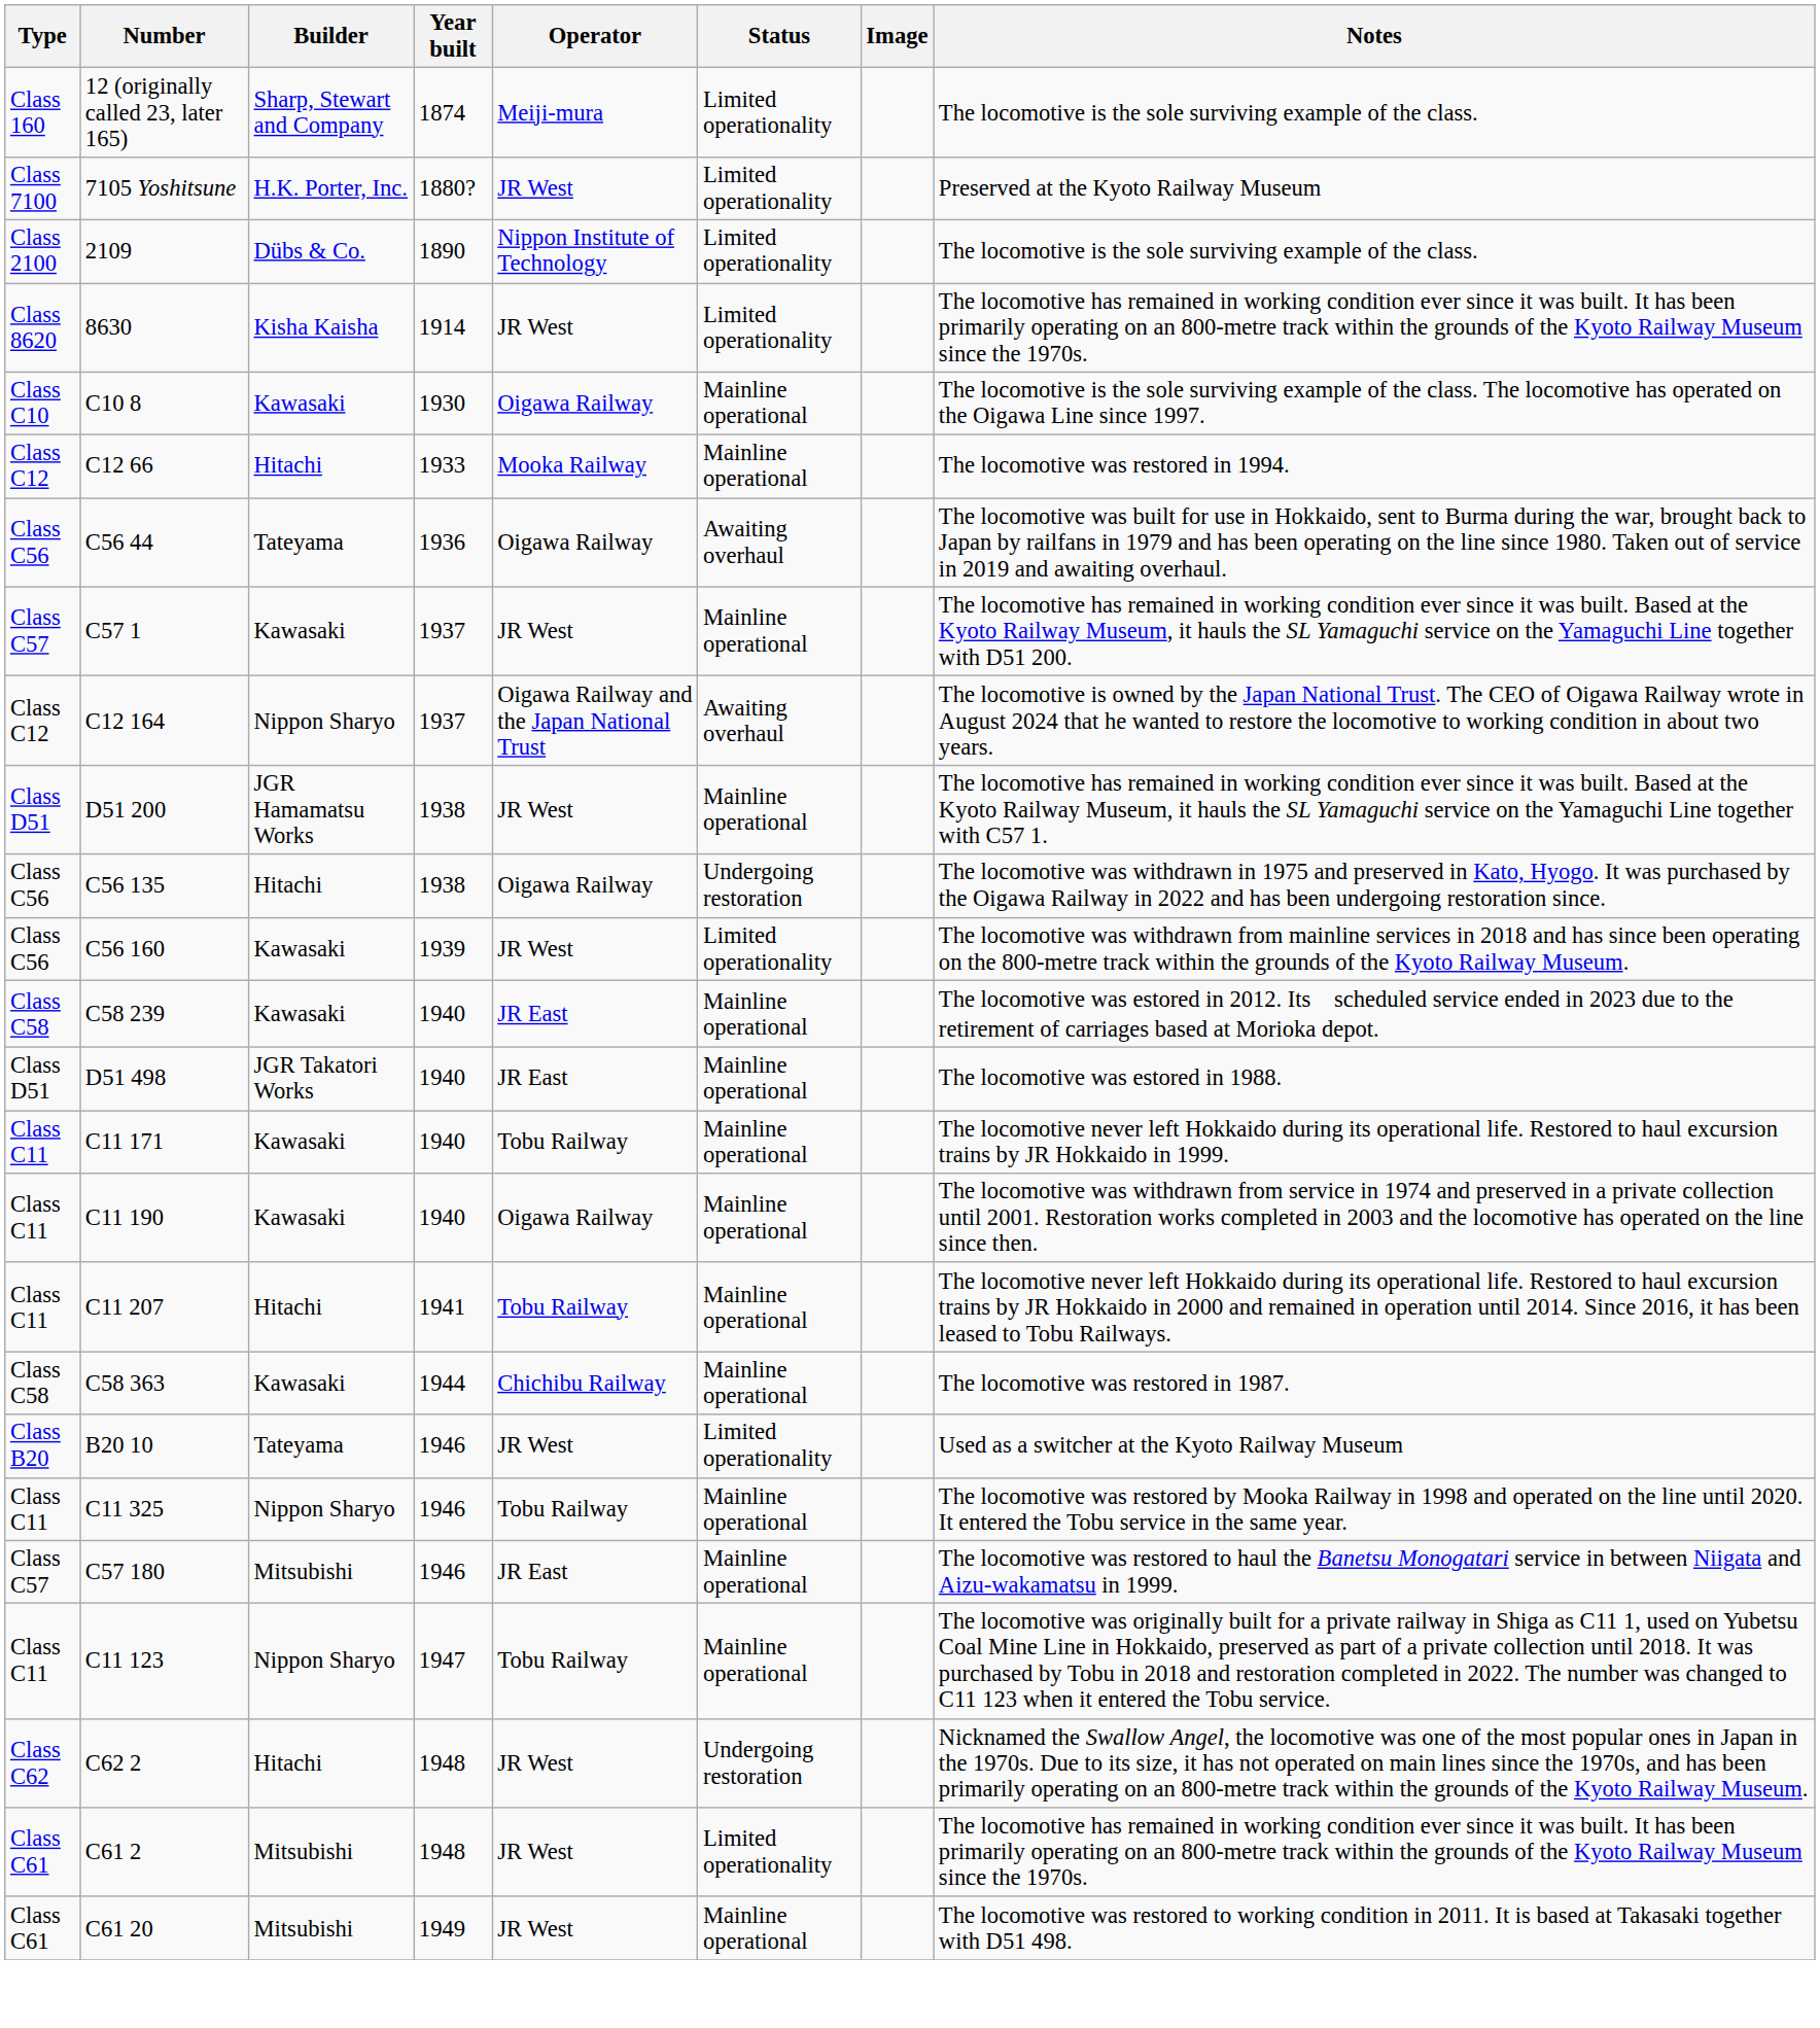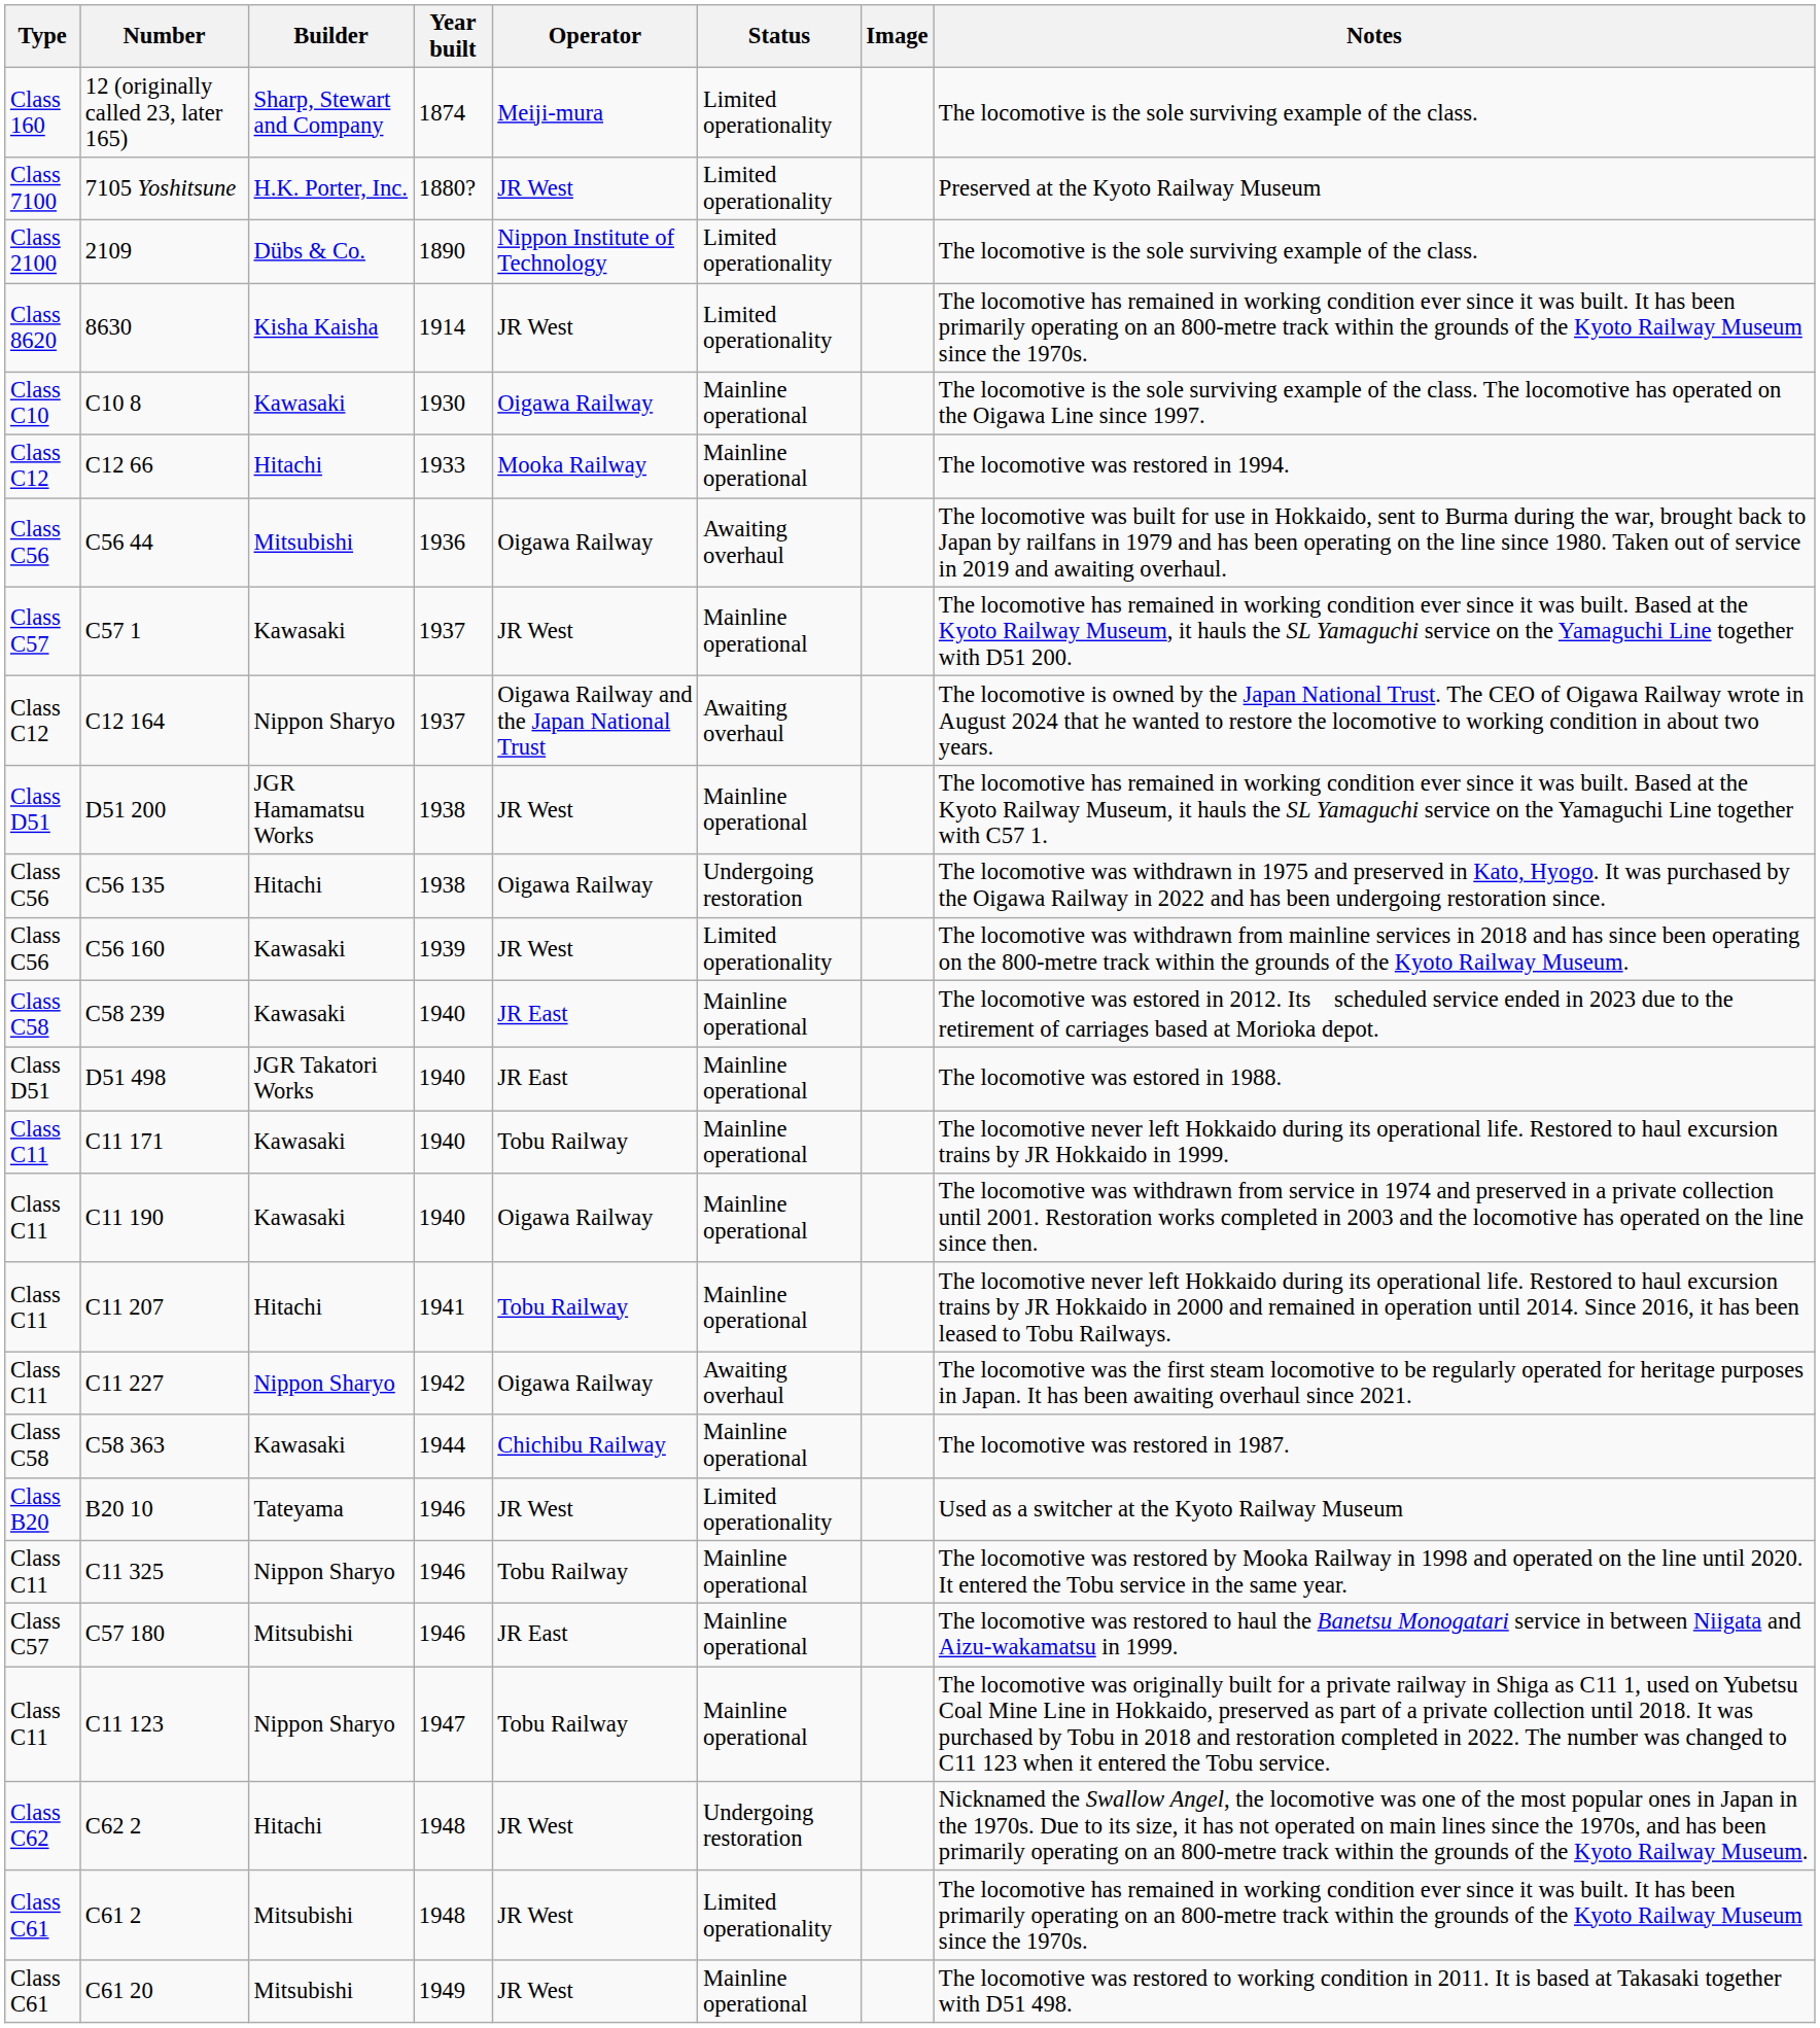C56 44 | Builder: Tateyama -> Mitsubishi
+ row: Class C11 | C11 227 | Nippon Sharyo | 1942 | Oigawa Railway | Awaiting overhaul | The locomotive was the first steam locomotive to be regularly operated for heritage purposes in Japan. It has been awaiting overhaul since 2021.
